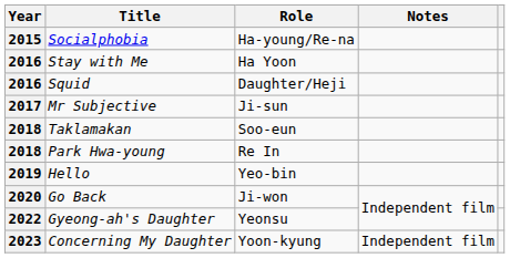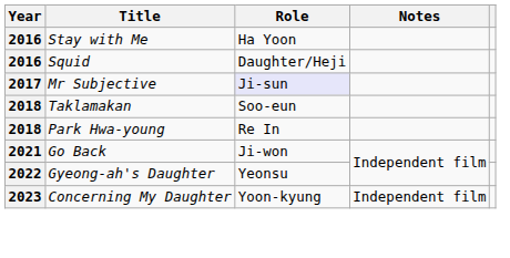- row: 2015 | Socialphobia | Ha-young/Re-na
Mr Subjective | Role: no background -> lavender background
- row: 2019 | Hello | Yeo-bin
Go Back | Year: 2020 -> 2021
